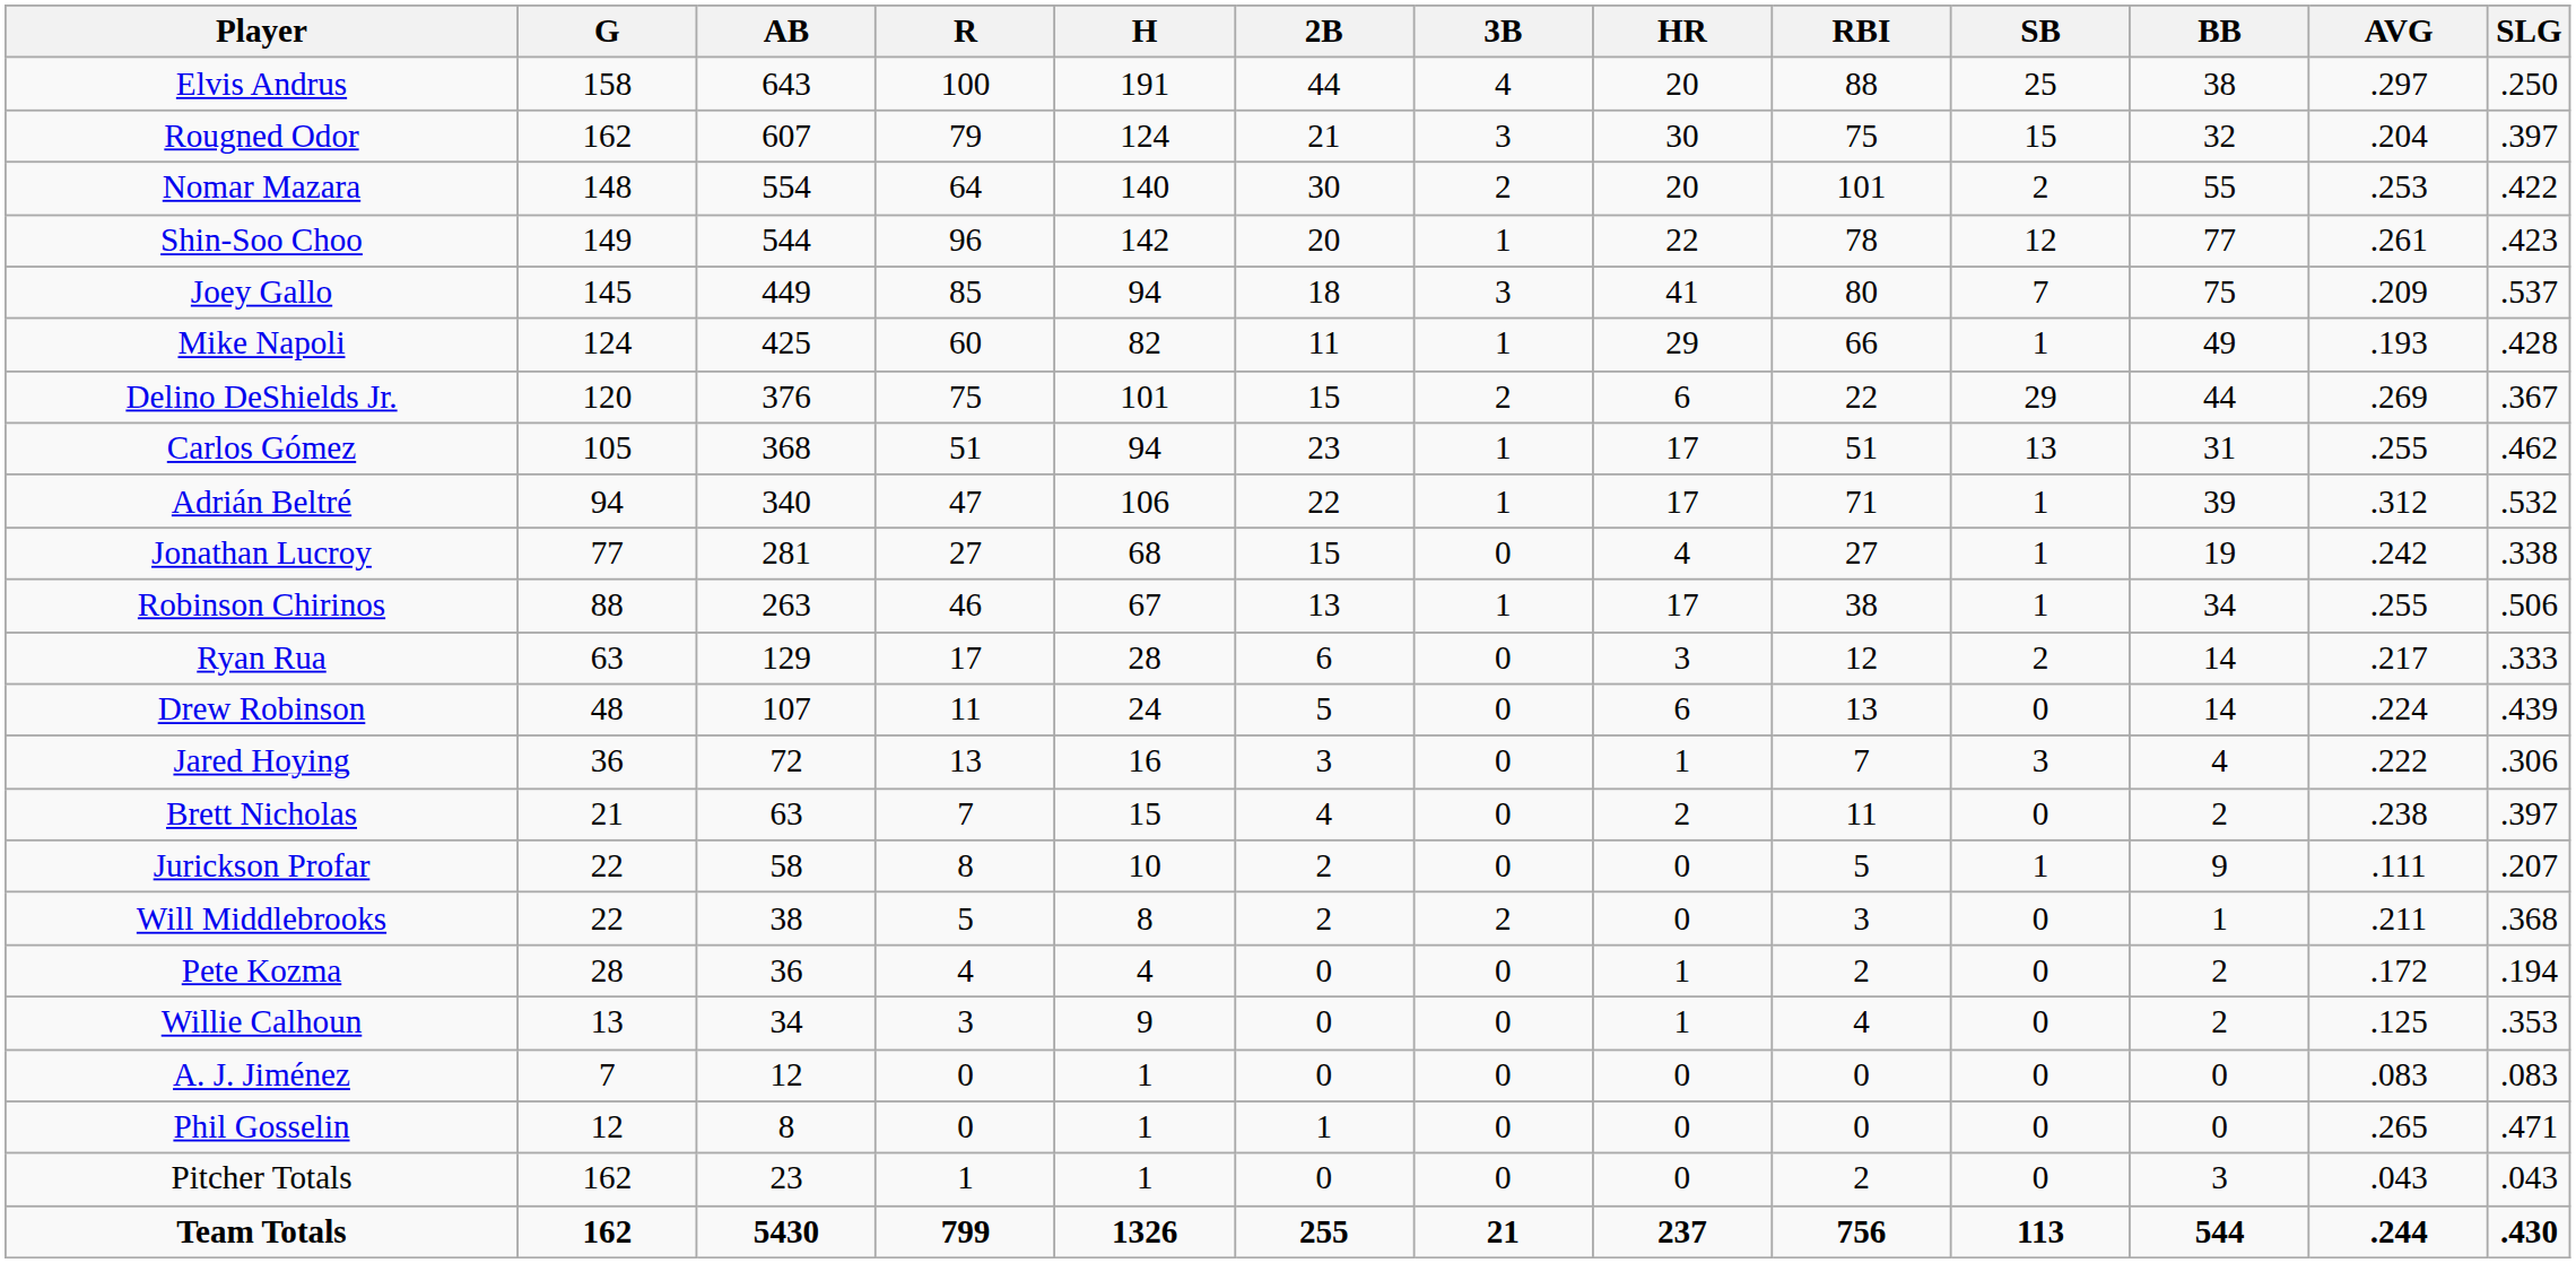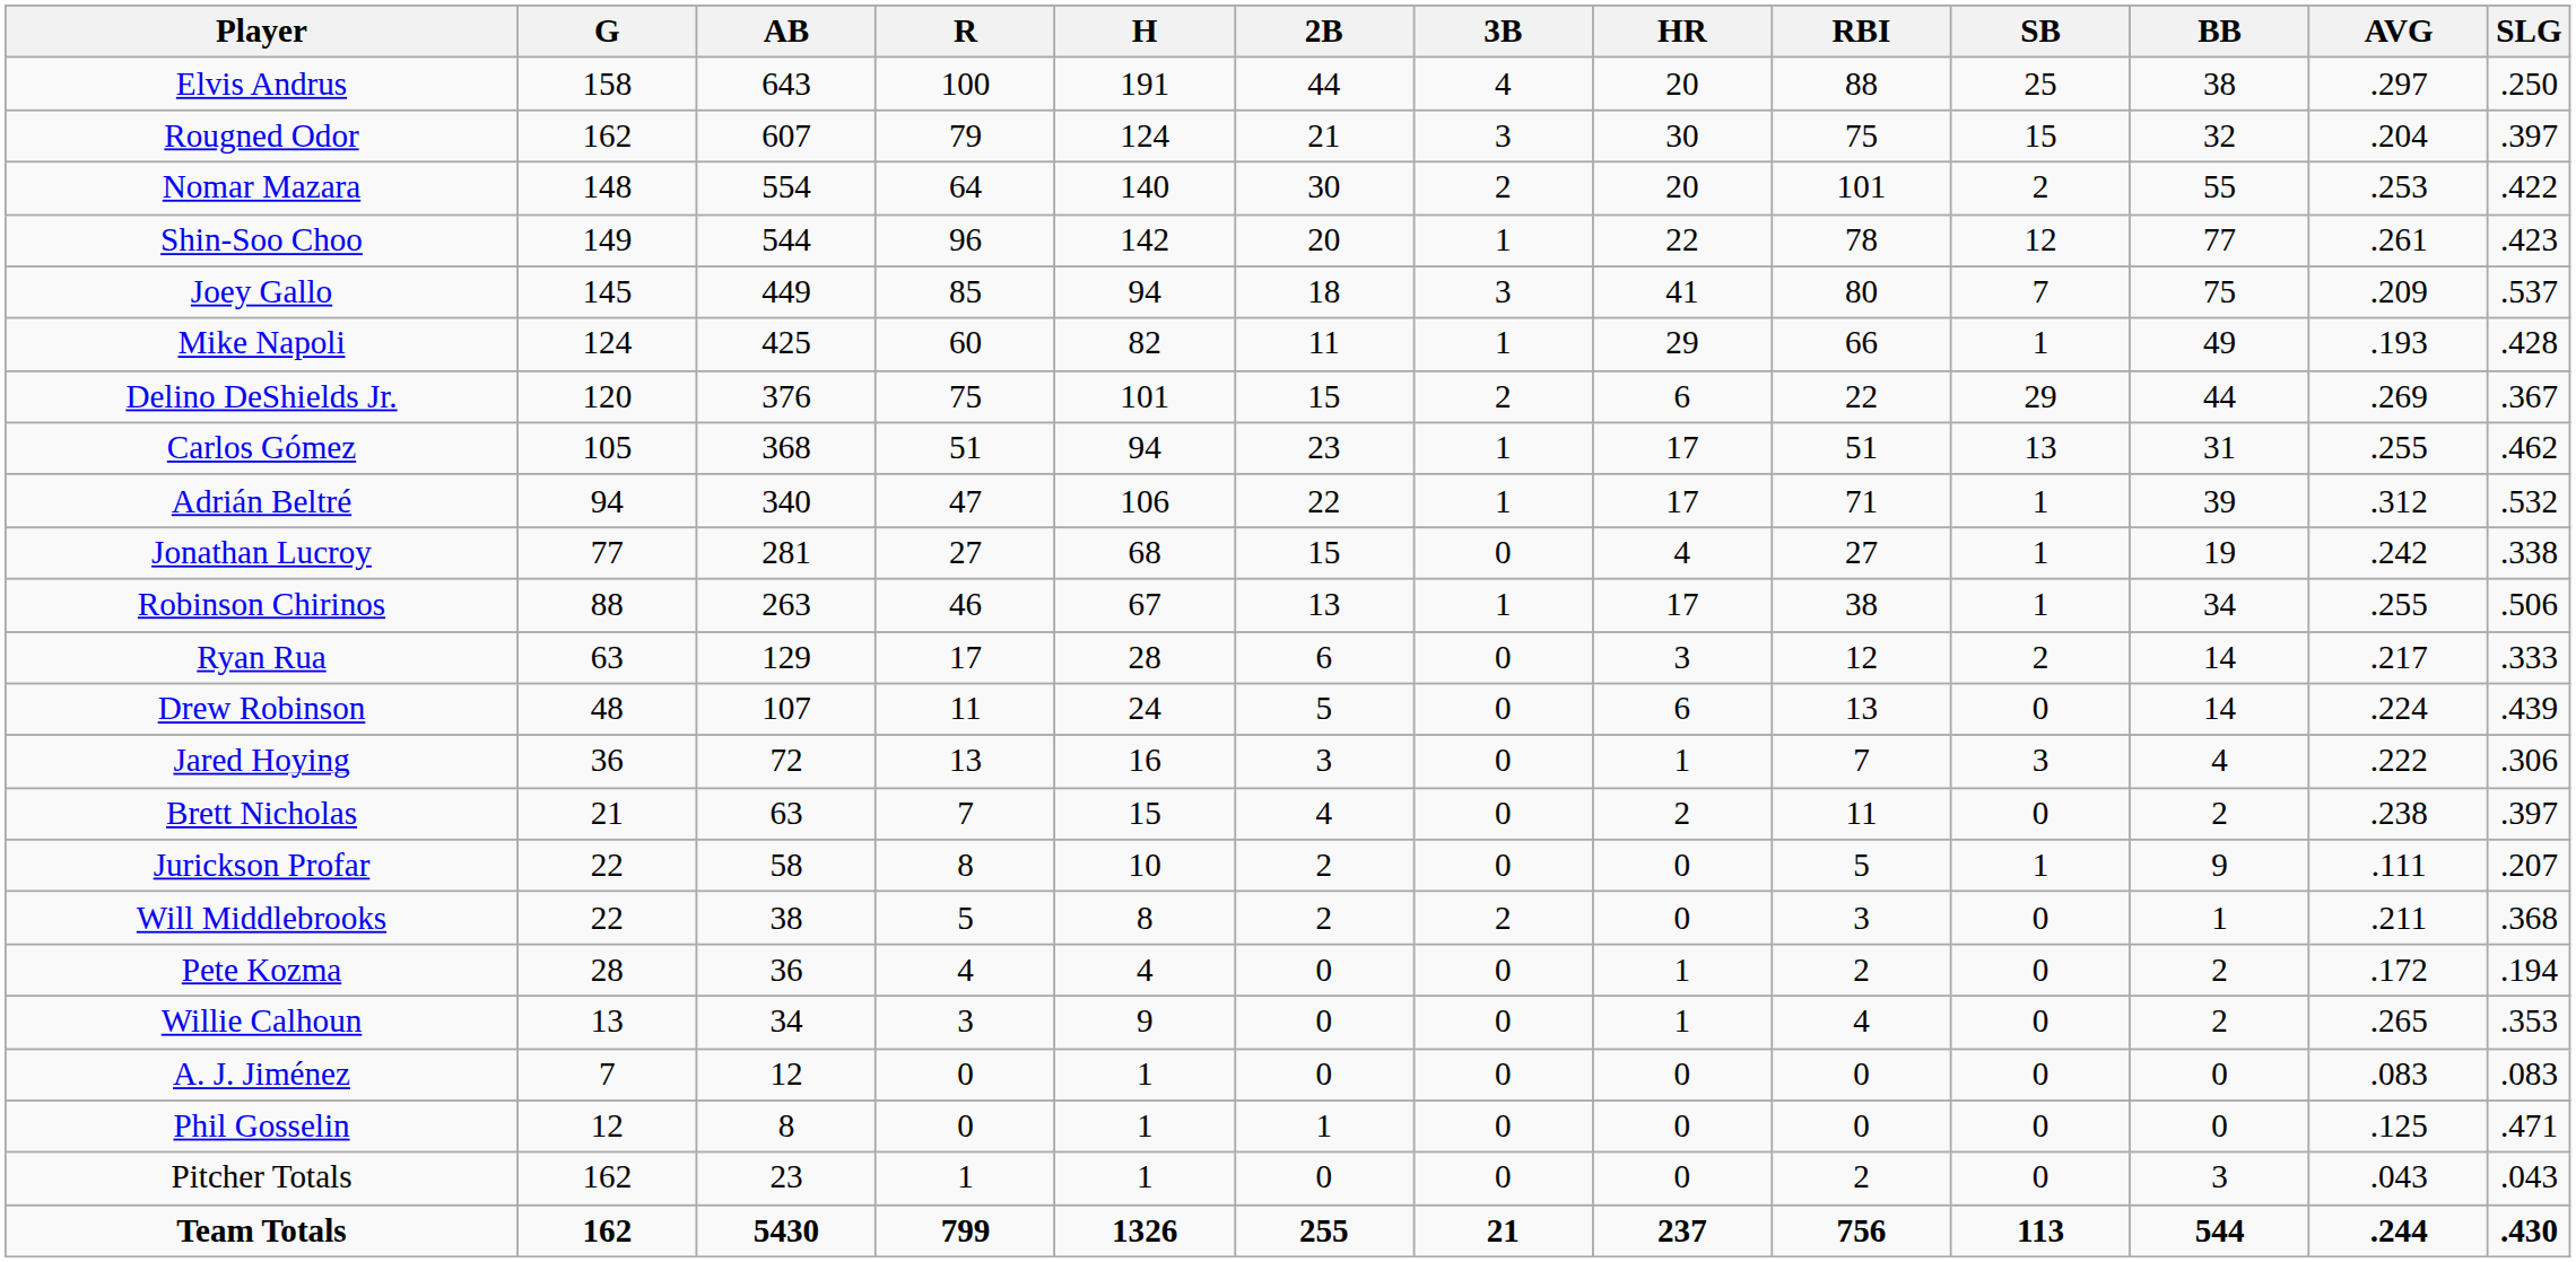Willie Calhoun | AVG: .125 -> .265
Phil Gosselin | AVG: .265 -> .125
